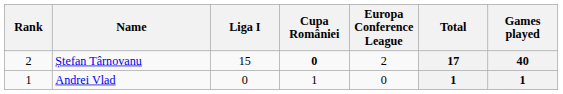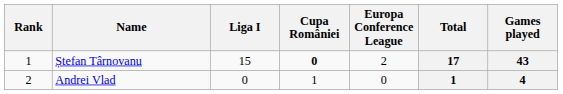Ștefan Târnovanu | Rank: 2 -> 1
Ștefan Târnovanu | Games played: 40 -> 43
Andrei Vlad | Rank: 1 -> 2
Andrei Vlad | Games played: 1 -> 4
